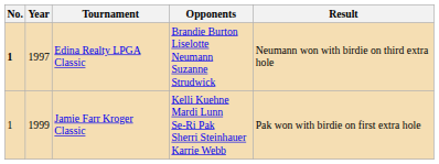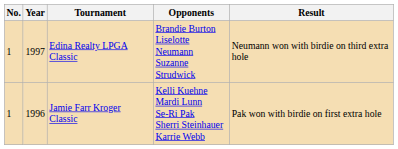Edina Realty LPGA Classic | No.: bold -> normal
Jamie Farr Kroger Classic | Year: 1999 -> 1996
